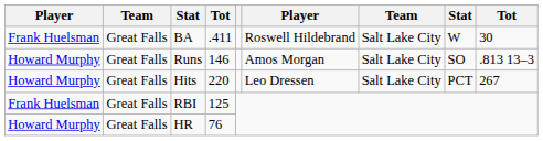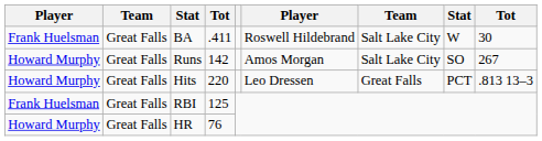Runs | column 4: 146 -> 142
Runs | column 9: .813 13–3 -> 267
Hits | column 7: Salt Lake City -> Great Falls
Hits | column 9: 267 -> .813 13–3
